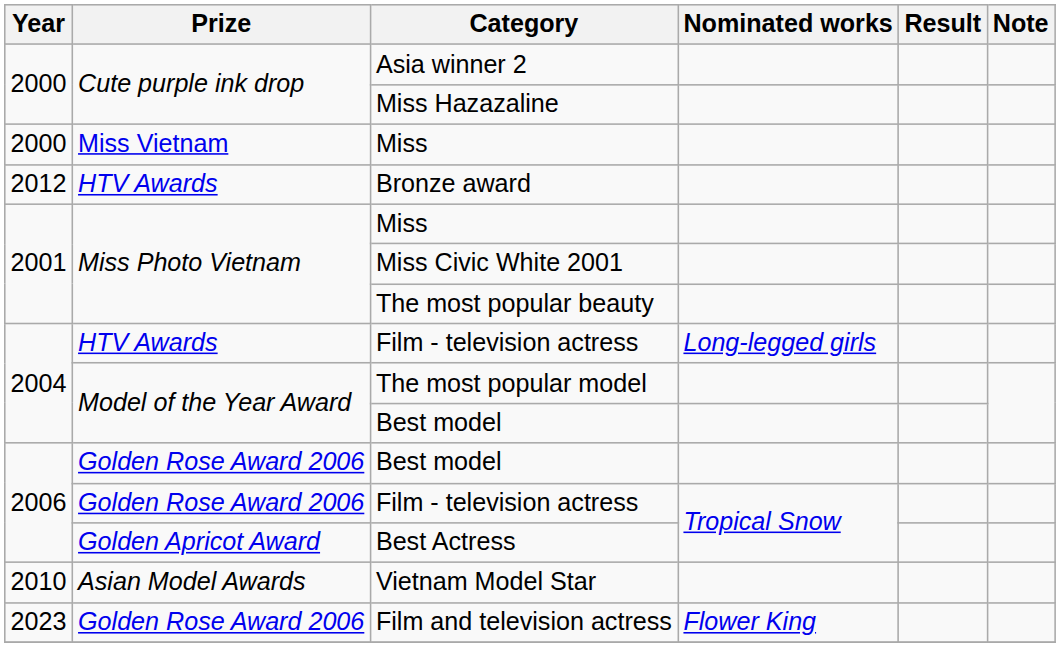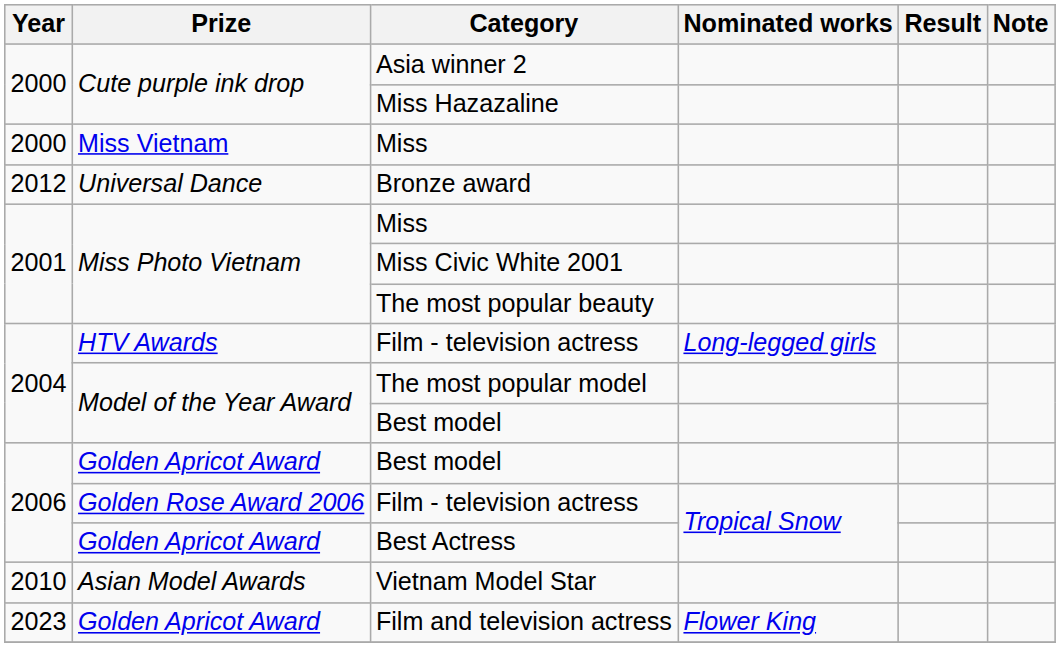Bronze award | Prize: HTV Awards -> Universal Dance
2006 / Best model | Prize: Golden Rose Award 2006 -> Golden Apricot Award
Film and television actress | Prize: Golden Rose Award 2006 -> Golden Apricot Award
